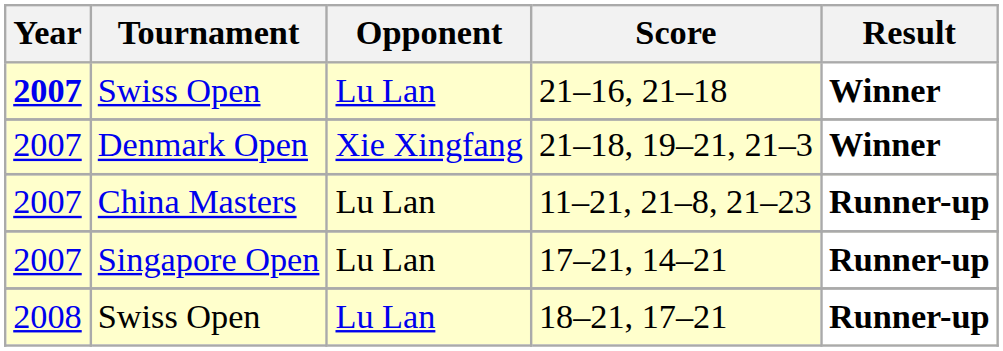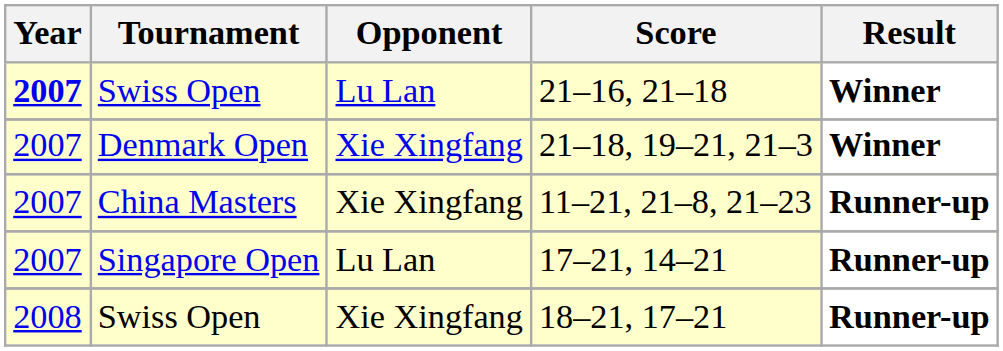11–21, 21–8, 21–23 | Opponent: Lu Lan -> Xie Xingfang
18–21, 17–21 | Opponent: Lu Lan -> Xie Xingfang
